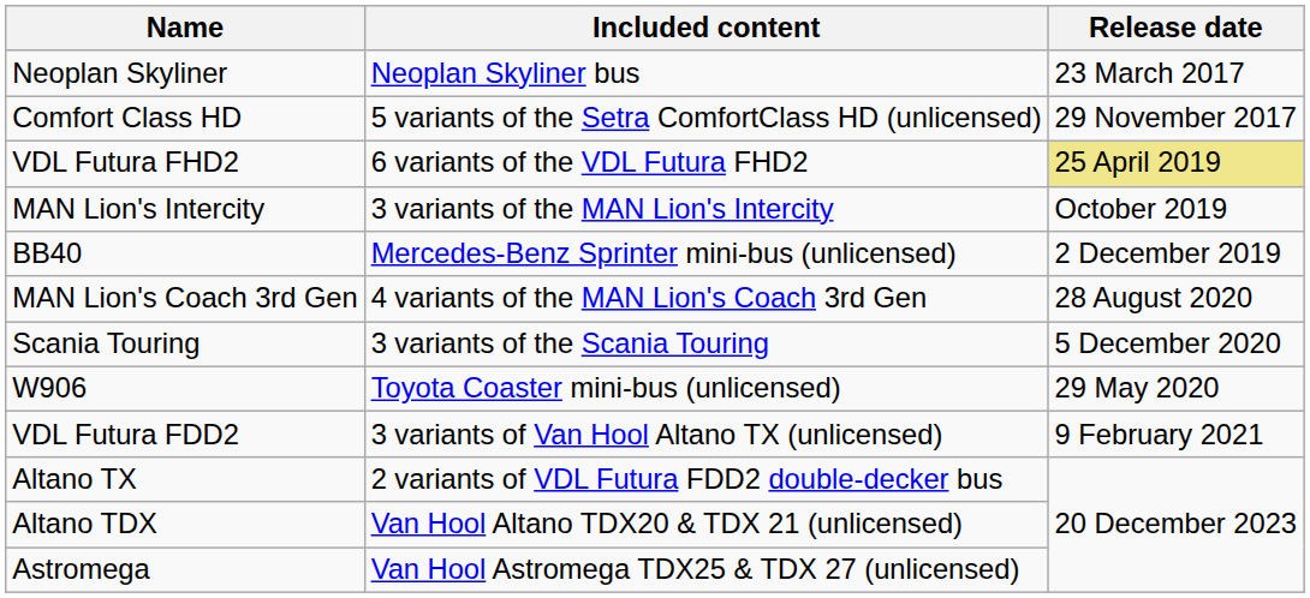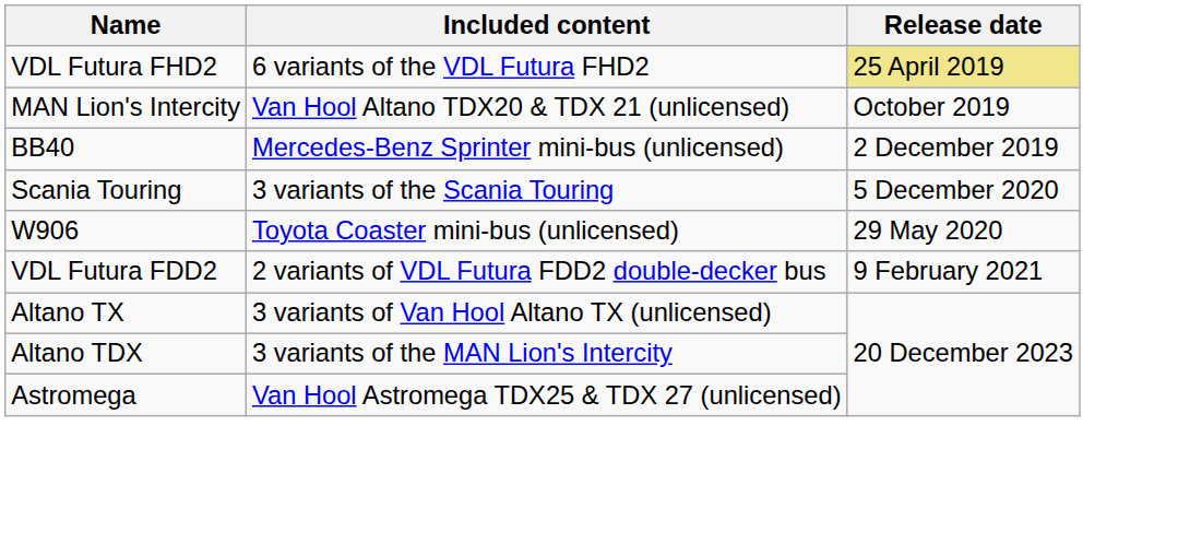- row: Neoplan Skyliner | Neoplan Skyliner bus | 23 March 2017
- row: Comfort Class HD | 5 variants of the Setra ComfortClass HD (unlicensed) | 29 November 2017
MAN Lion's Intercity | Included content: 3 variants of the MAN Lion's Intercity -> Van Hool Altano TDX20 & TDX 21 (unlicensed)
- row: MAN Lion's Coach 3rd Gen | 4 variants of the MAN Lion's Coach 3rd Gen | 28 August 2020
VDL Futura FDD2 | Included content: 3 variants of Van Hool Altano TX (unlicensed) -> 2 variants of VDL Futura FDD2 double-decker bus
Altano TX | Included content: 2 variants of VDL Futura FDD2 double-decker bus -> 3 variants of Van Hool Altano TX (unlicensed)
Altano TDX | Included content: Van Hool Altano TDX20 & TDX 21 (unlicensed) -> 3 variants of the MAN Lion's Intercity
